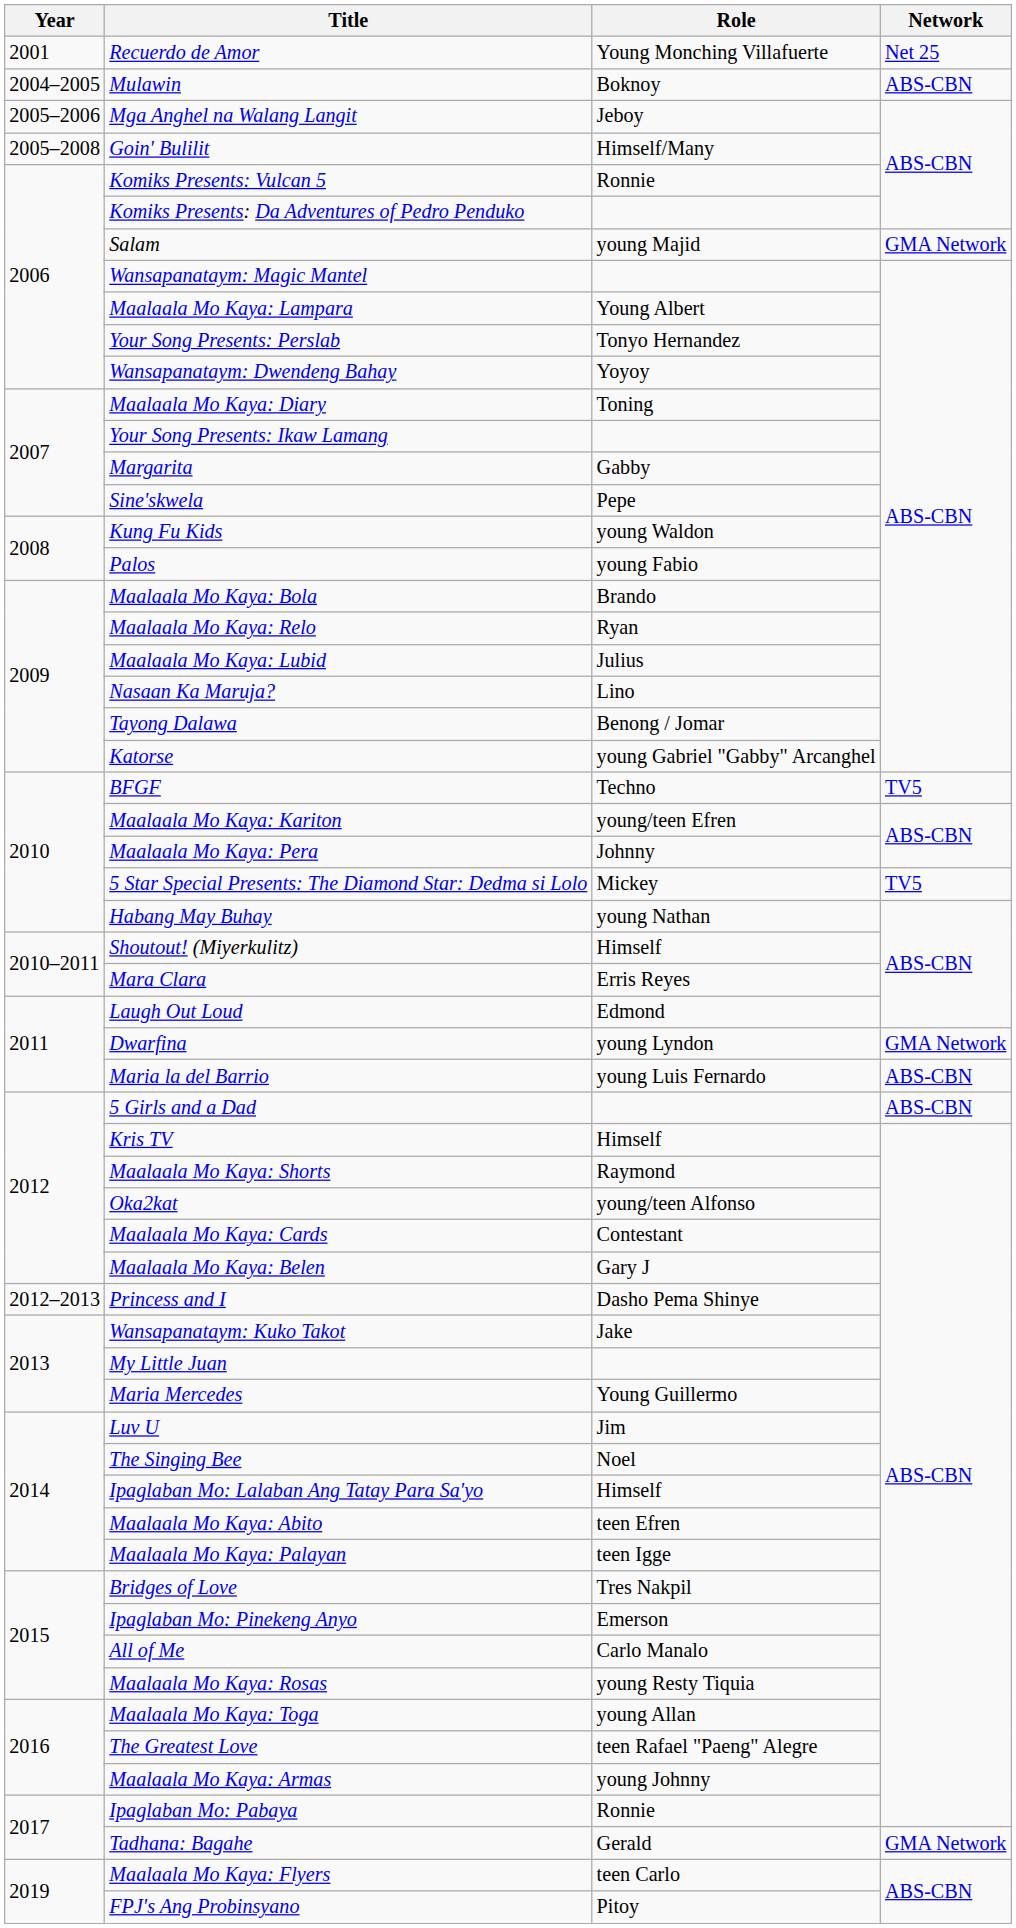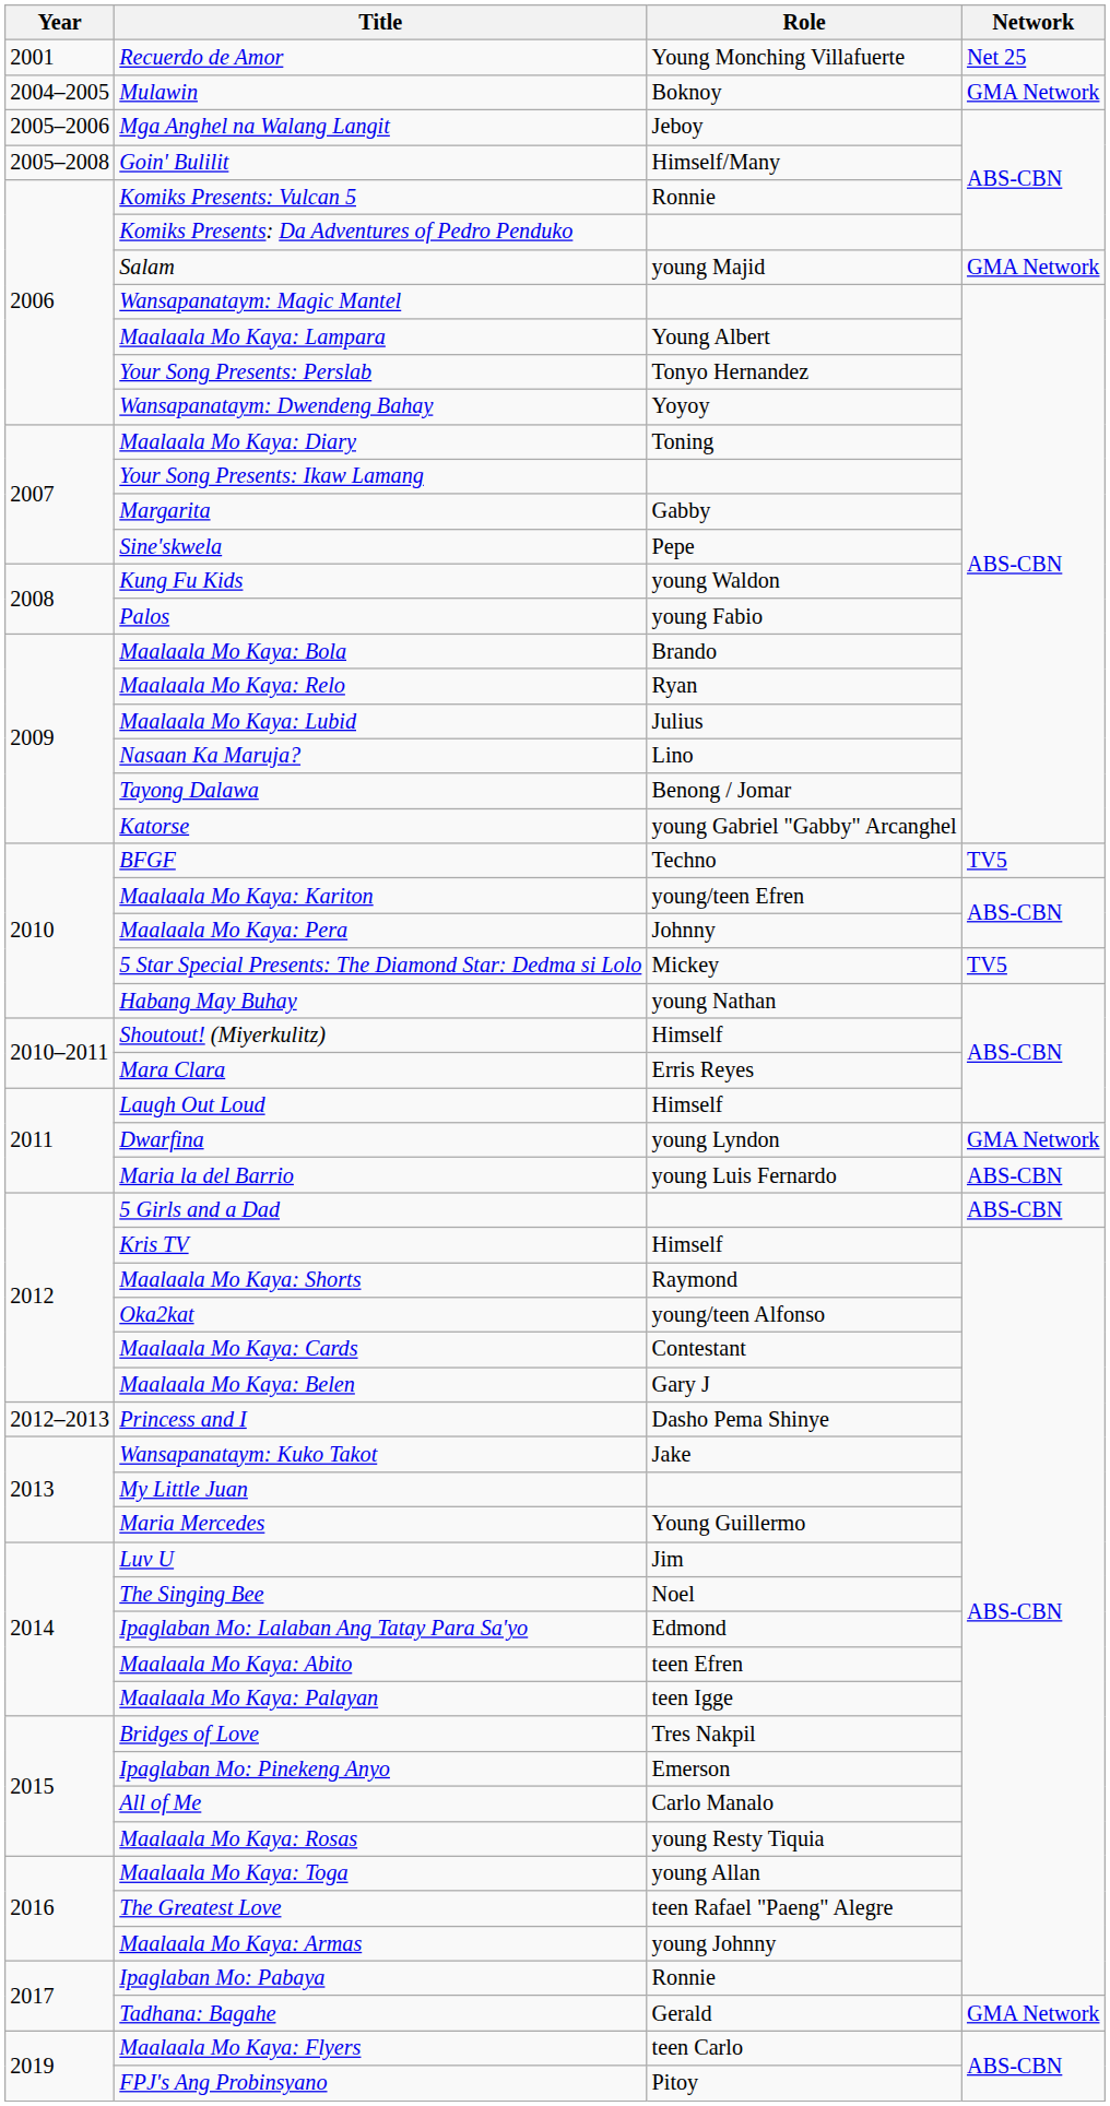Mulawin | Network: ABS-CBN -> GMA Network
Laugh Out Loud | Role: Edmond -> Himself
Ipaglaban Mo: Lalaban Ang Tatay Para Sa'yo | Role: Himself -> Edmond
